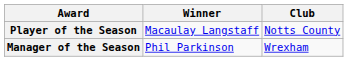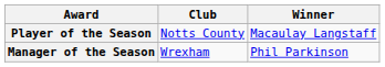columns swapped: Winner <-> Club
